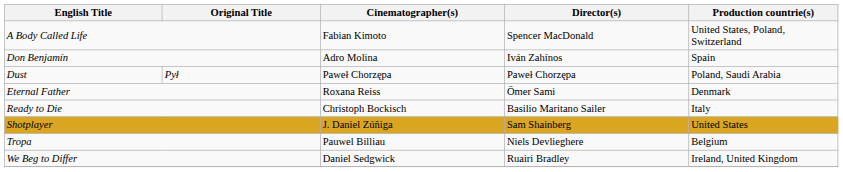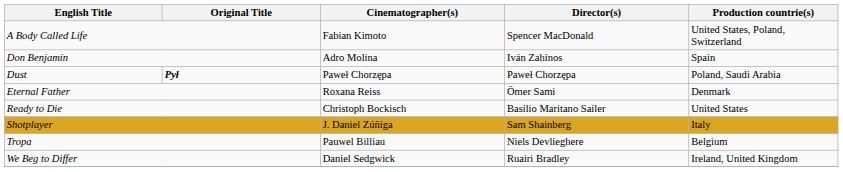Dust | Original Title: normal -> bold
Ready to Die | Production countrie(s): Italy -> United States
Shotplayer | Production countrie(s): United States -> Italy
